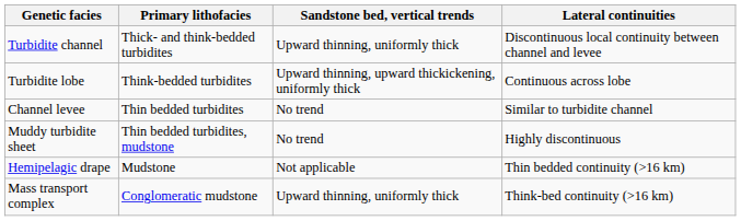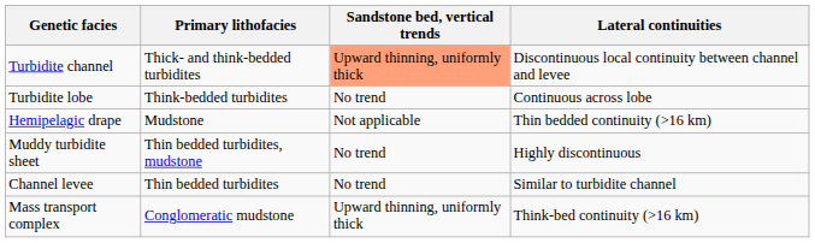Turbidite channel | Sandstone bed, vertical trends: no background -> lightsalmon background
Turbidite lobe | Sandstone bed, vertical trends: Upward thinning, upward thickickening, uniformly thick -> No trend
rows swapped: Channel levee <-> Hemipelagic drape
